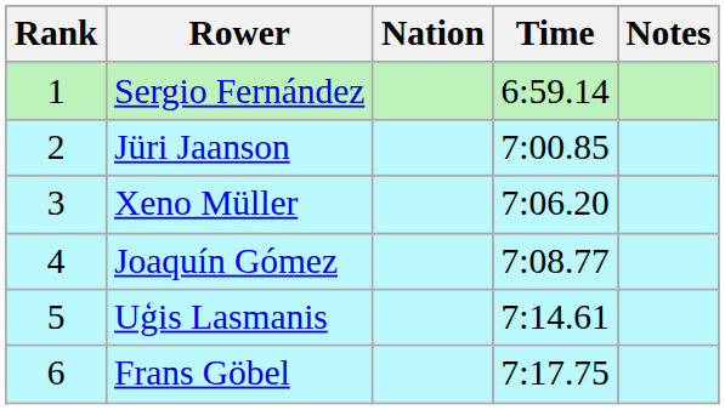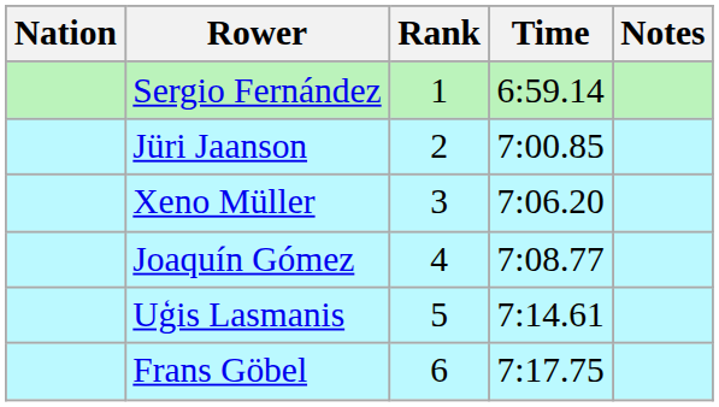columns swapped: Rank <-> Nation
